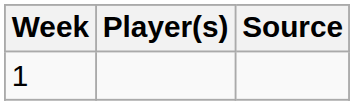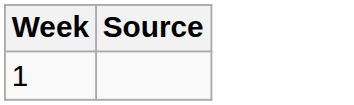- column: Player(s)
